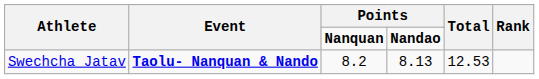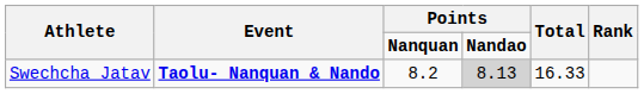Swechcha Jatav | column 4: no background -> lightgrey background
Swechcha Jatav | Total: 12.53 -> 16.33
